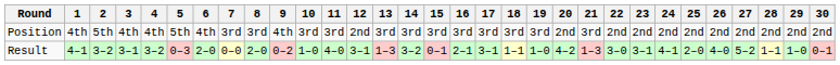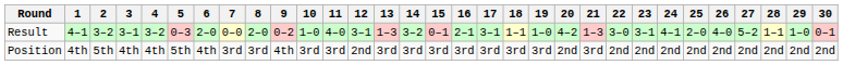rows swapped: Result <-> Position
